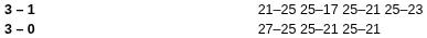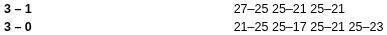3 – 1 | column 4: 21–25 25–17 25–21 25–23 -> 27–25 25–21 25–21
3 – 0 | column 4: 27–25 25–21 25–21 -> 21–25 25–17 25–21 25–23
